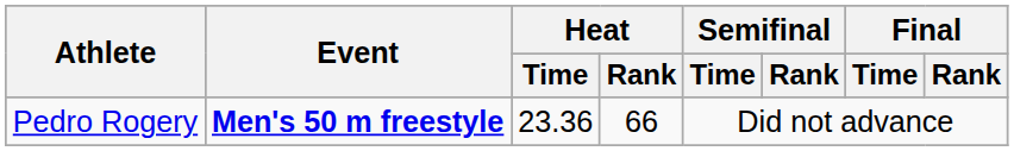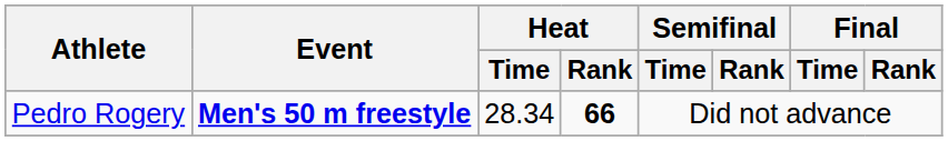Pedro Rogery | Heat / Time: 23.36 -> 28.34
Pedro Rogery | Heat / Rank: normal -> bold
